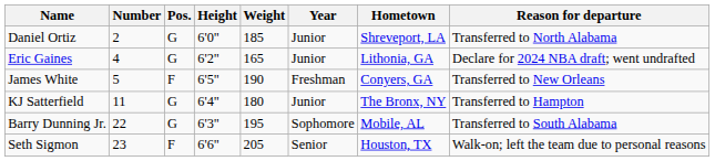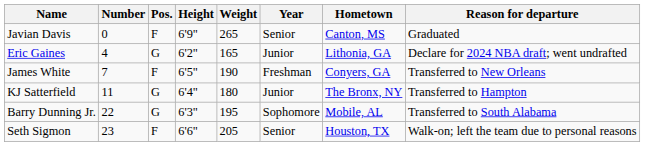+ row: Javian Davis | 0 | F | 6'9" | 265 | Senior | Canton, MS | Graduated
- row: Daniel Ortiz | 2 | G | 6'0" | 185 | Junior | Shreveport, LA | Transferred to North Alabama
James White | Number: 5 -> 7
